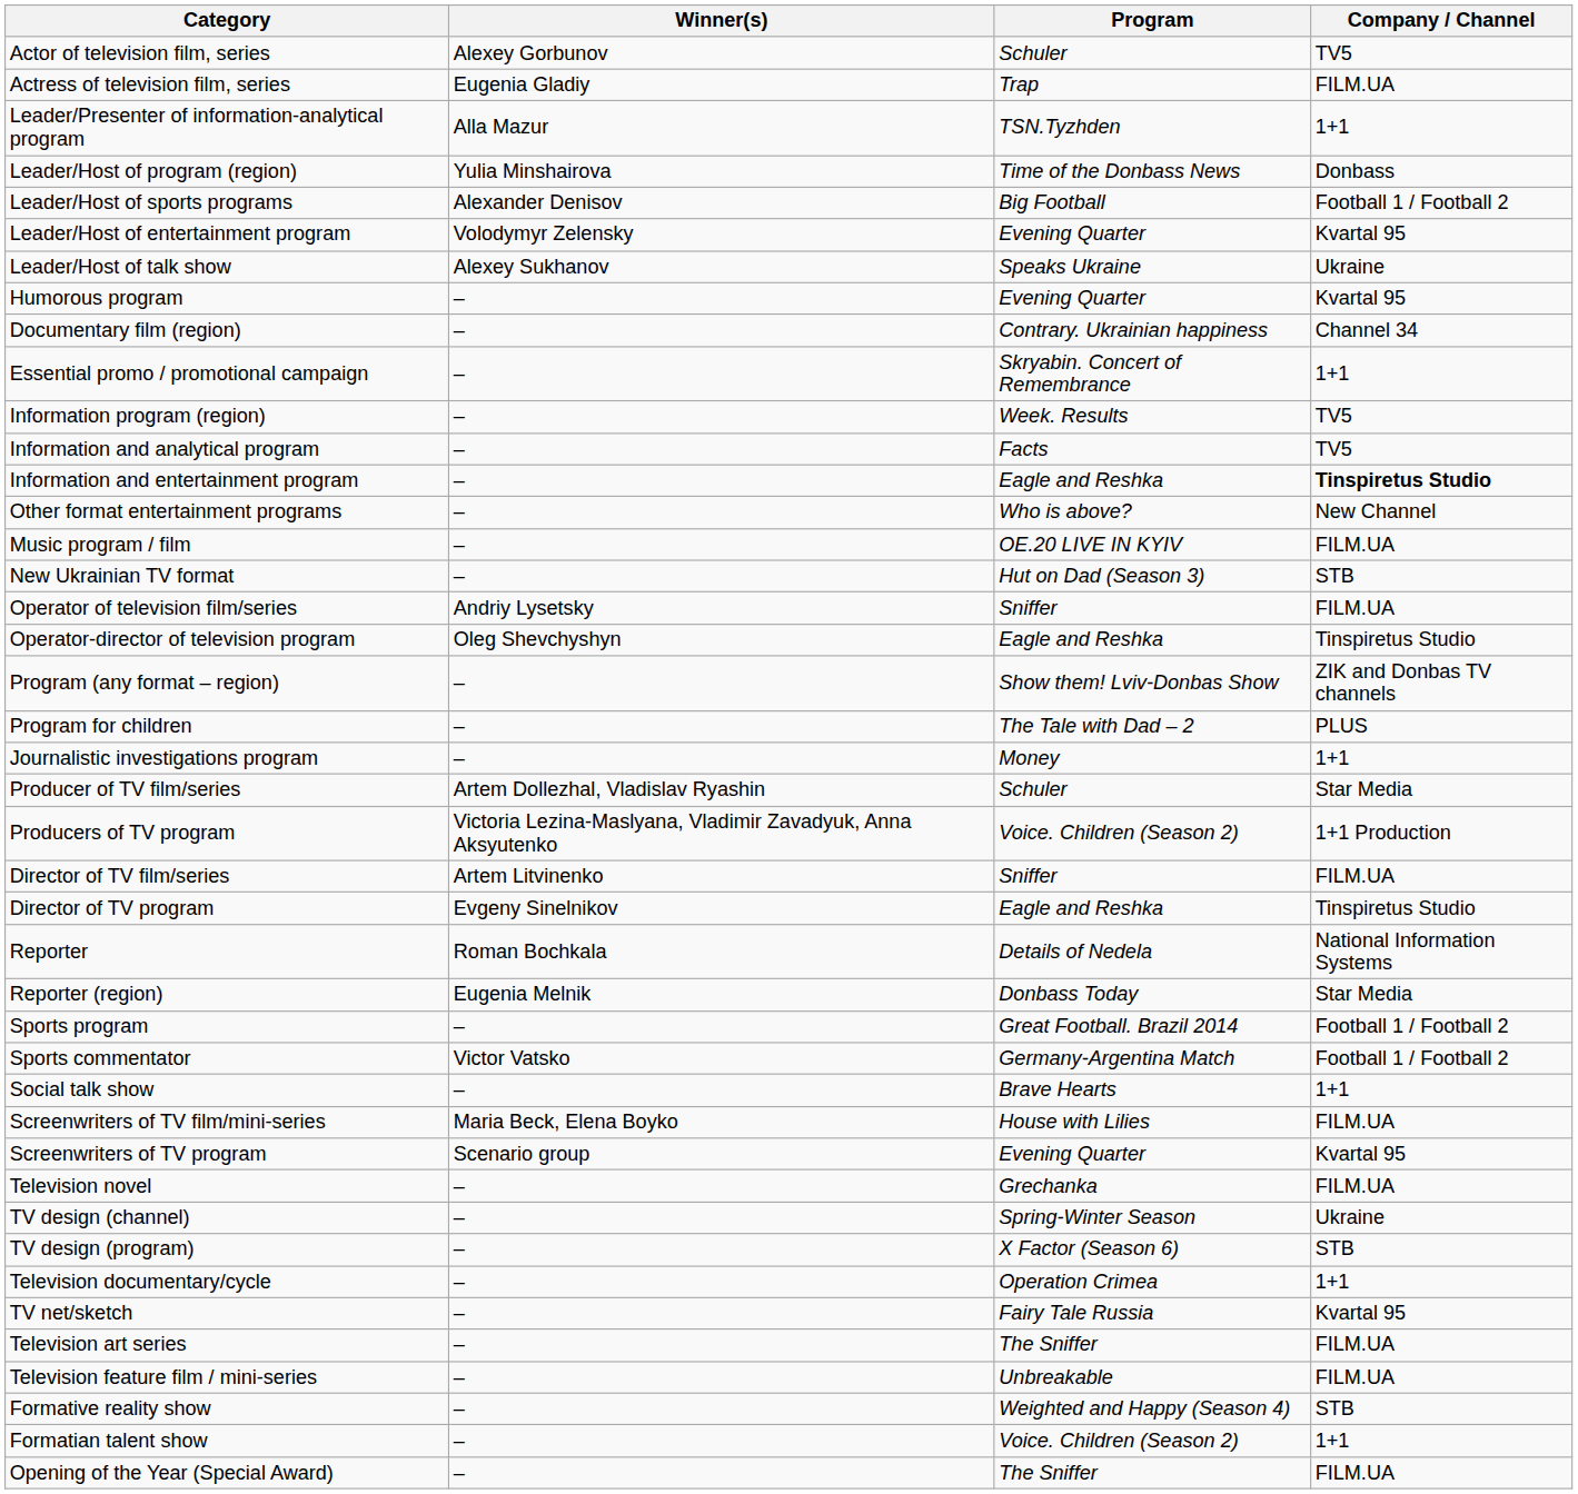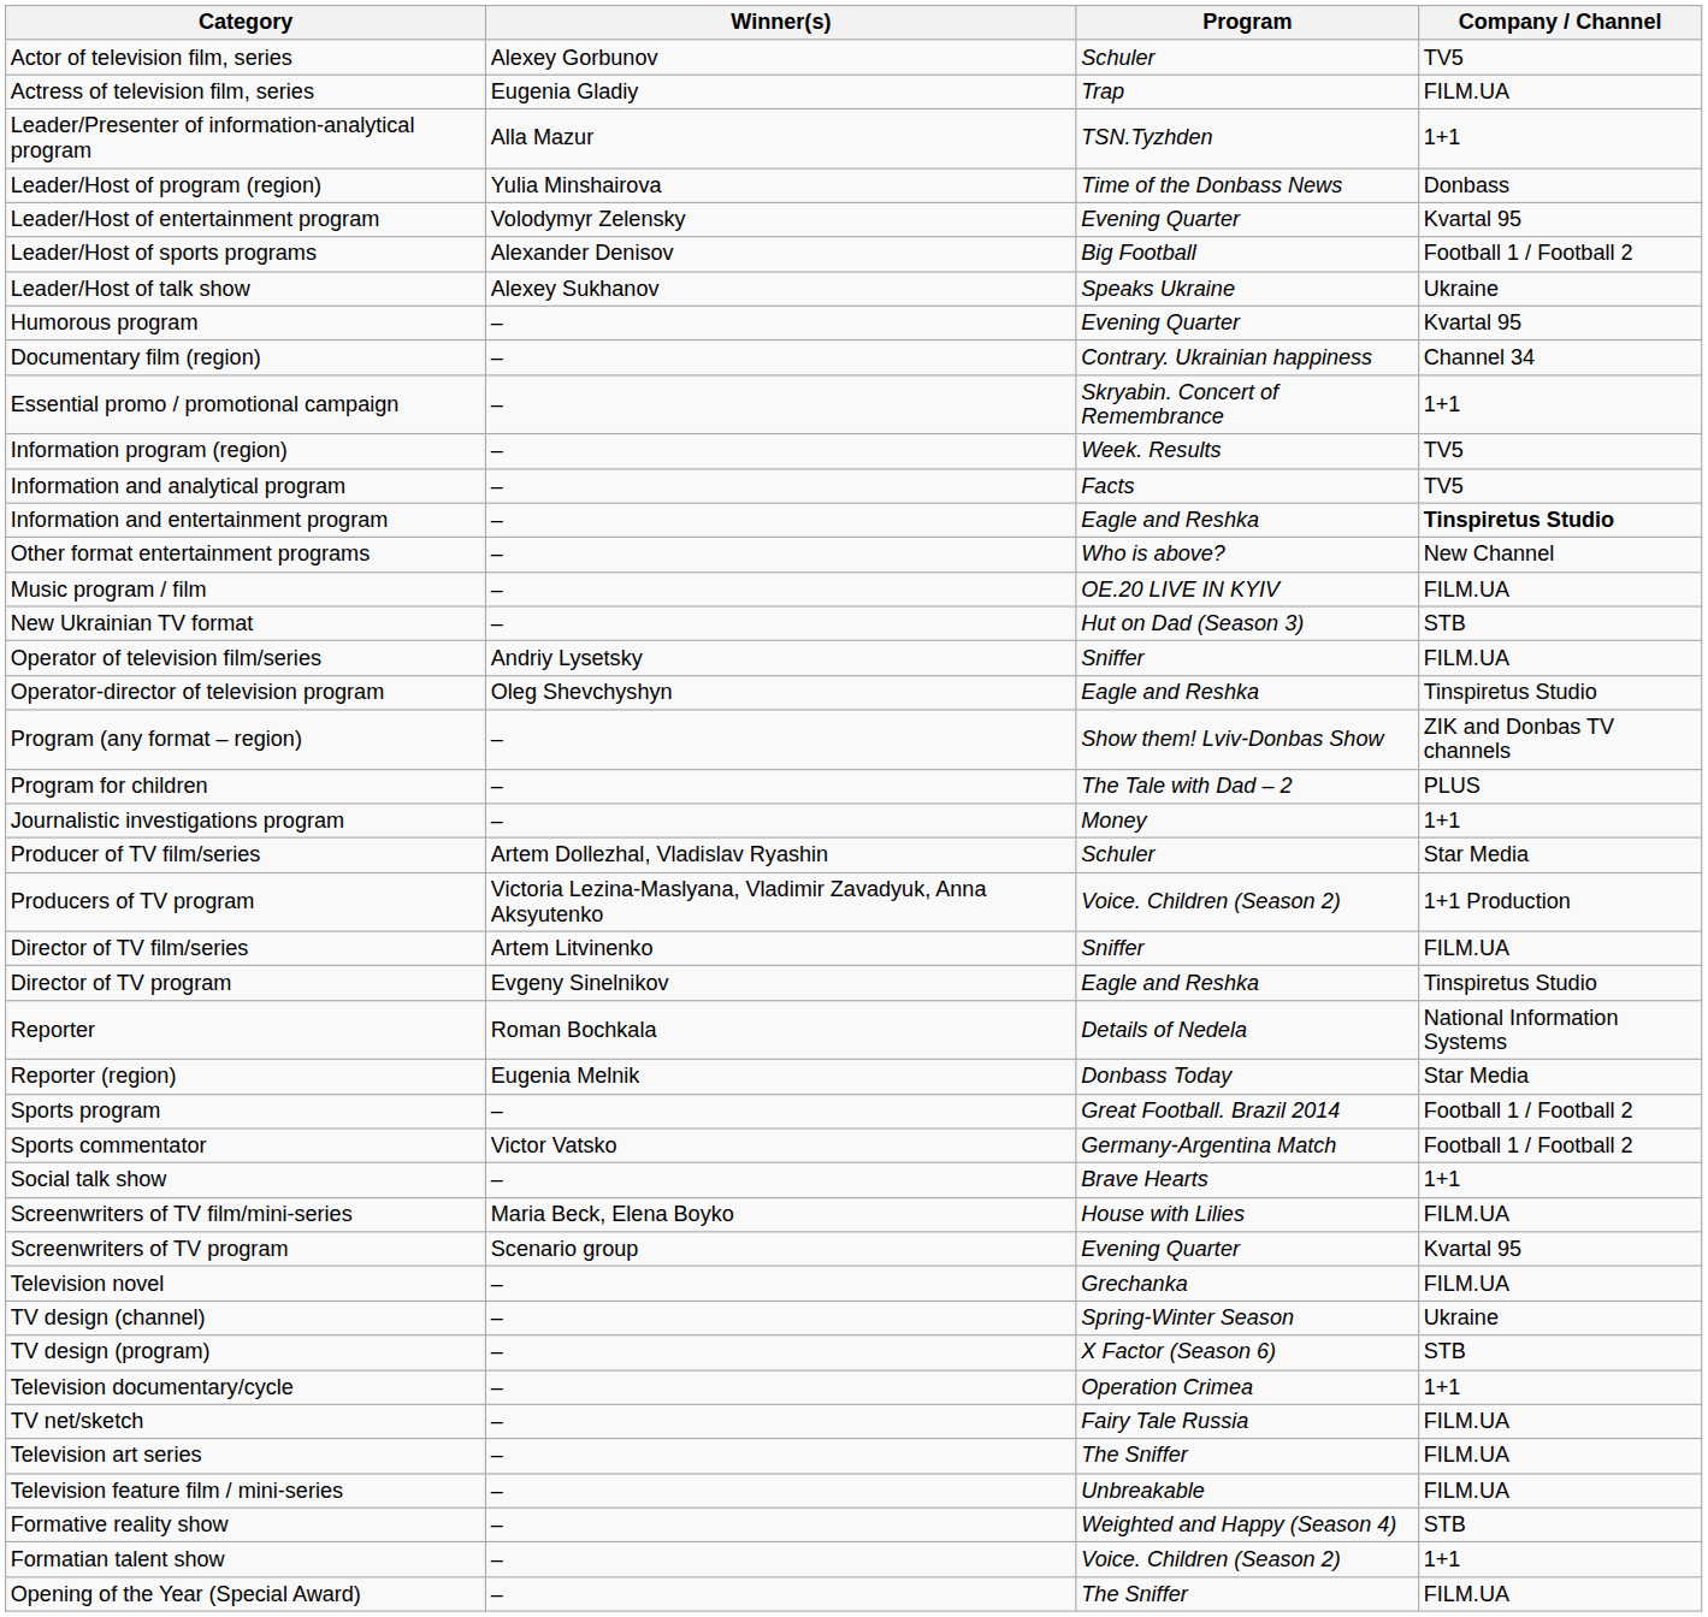rows swapped: Leader/Host of entertainment program <-> Leader/Host of sports programs
TV net/sketch | Company / Channel: Kvartal 95 -> FILM.UA
